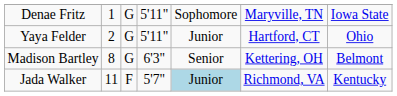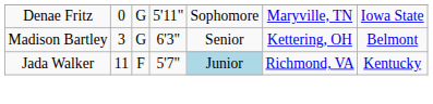Denae Fritz | column 2: 1 -> 0
- row: Yaya Felder | 2 | G | 5'11" | Junior | Hartford, CT | Ohio
Madison Bartley | column 2: 8 -> 3
